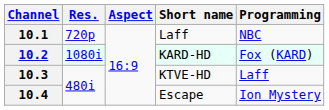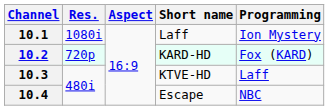10.1 | Res.: 720p -> 1080i
10.1 | Programming: NBC -> Ion Mystery
10.2 | Res.: 1080i -> 720p
10.4 | Programming: Ion Mystery -> NBC
